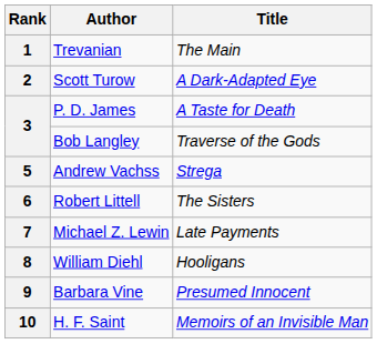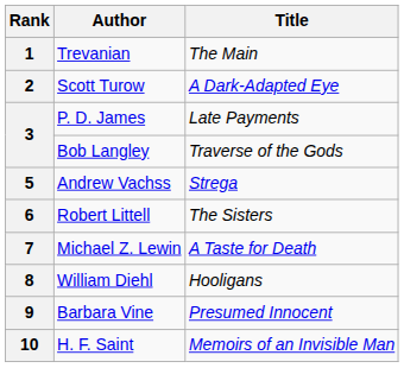3 / P. D. James | Title: A Taste for Death -> Late Payments
7 | Title: Late Payments -> A Taste for Death
